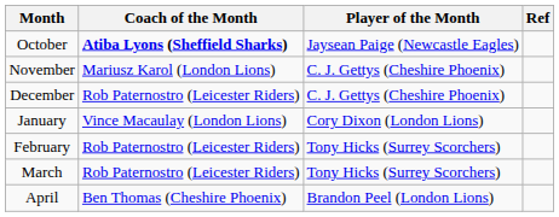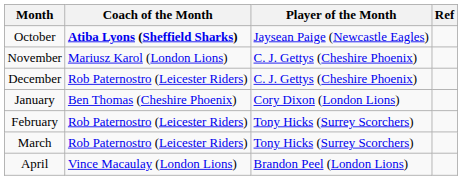January | Coach of the Month: Vince Macaulay (London Lions) -> Ben Thomas (Cheshire Phoenix)
April | Coach of the Month: Ben Thomas (Cheshire Phoenix) -> Vince Macaulay (London Lions)
